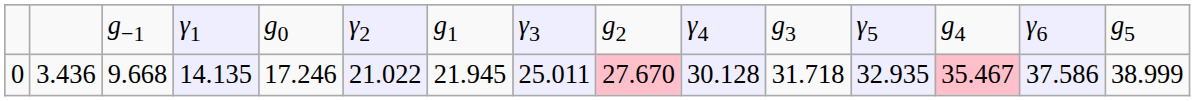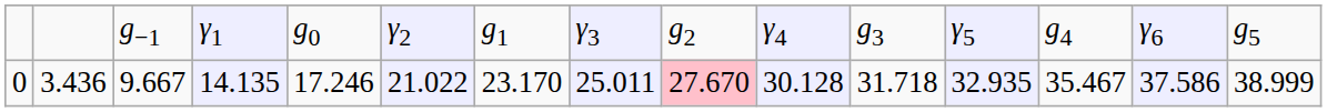0 | column 3: 9.668 -> 9.667
0 | column 7: 21.945 -> 23.170
0 | column 13: pink background -> no background
